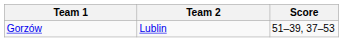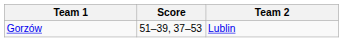columns swapped: Team 2 <-> Score
